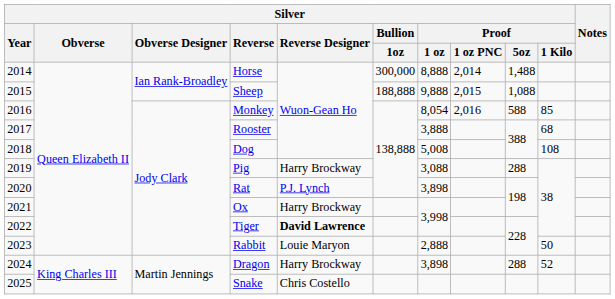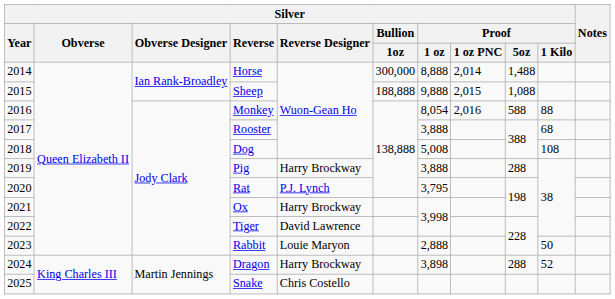Monkey | Silver / Proof / 1 Kilo: 85 -> 88
Pig | Silver / Proof / 1 oz: 3,088 -> 3,888
Rat | Silver / Proof / 1 oz: 3,898 -> 3,795
Tiger | Silver / Reverse Designer: bold -> normal
